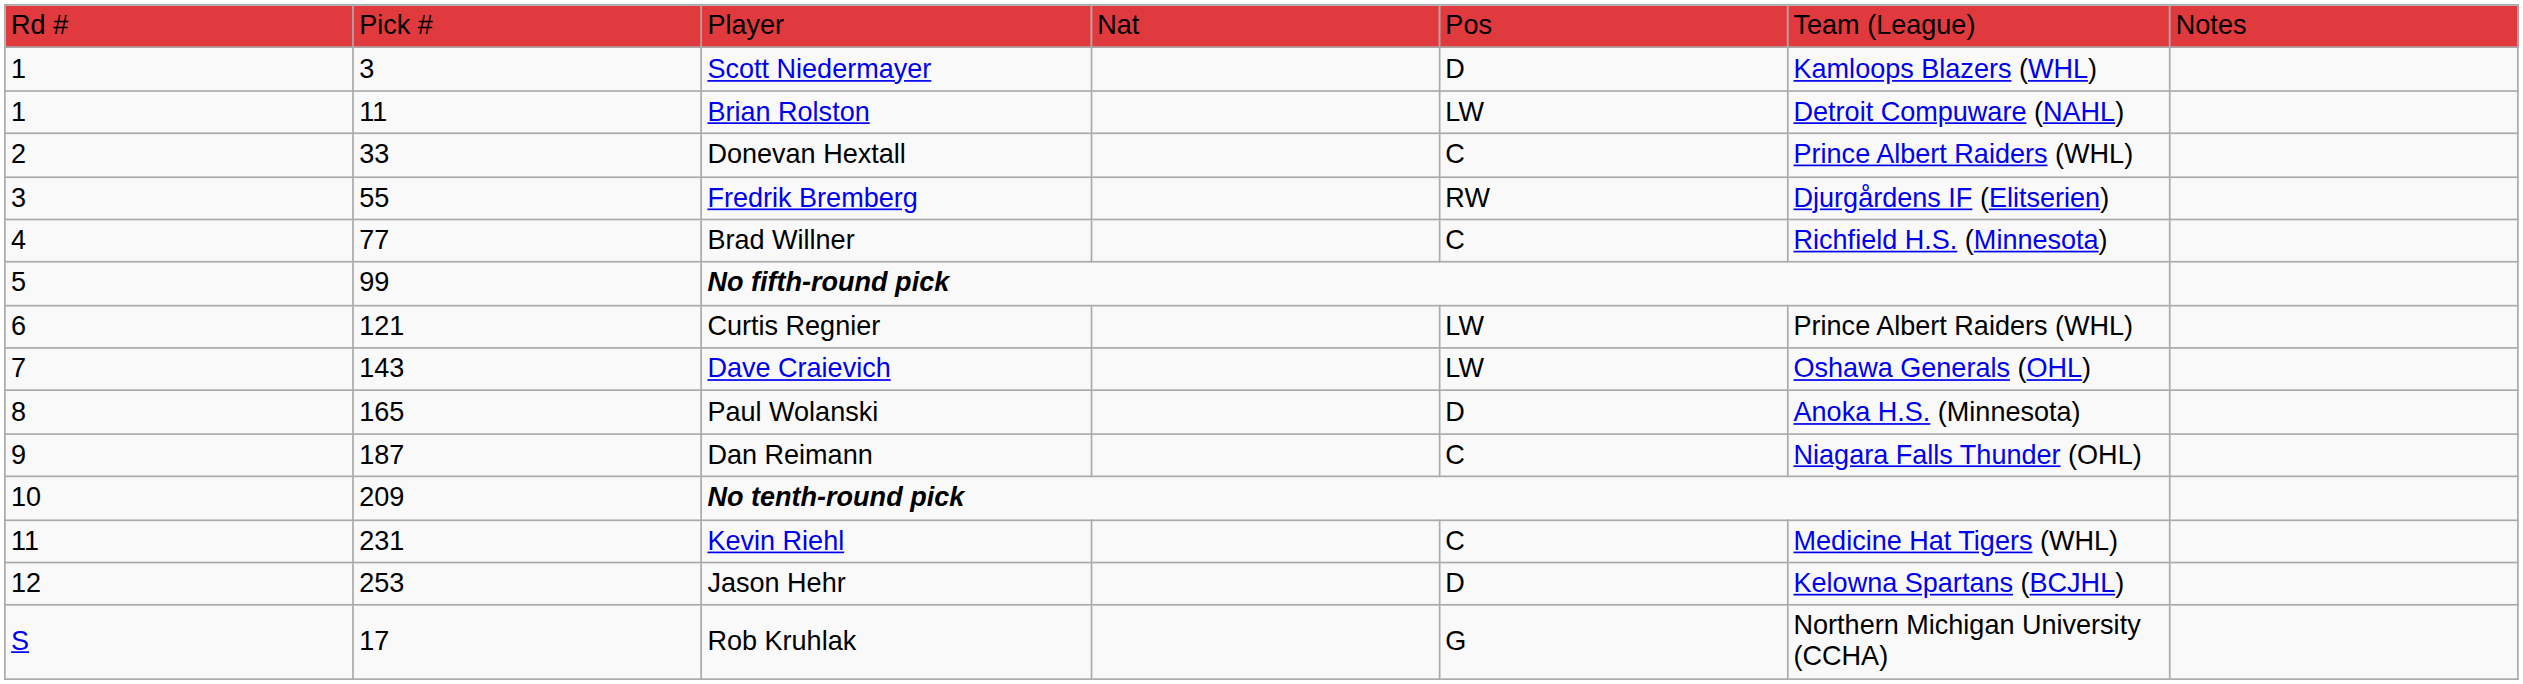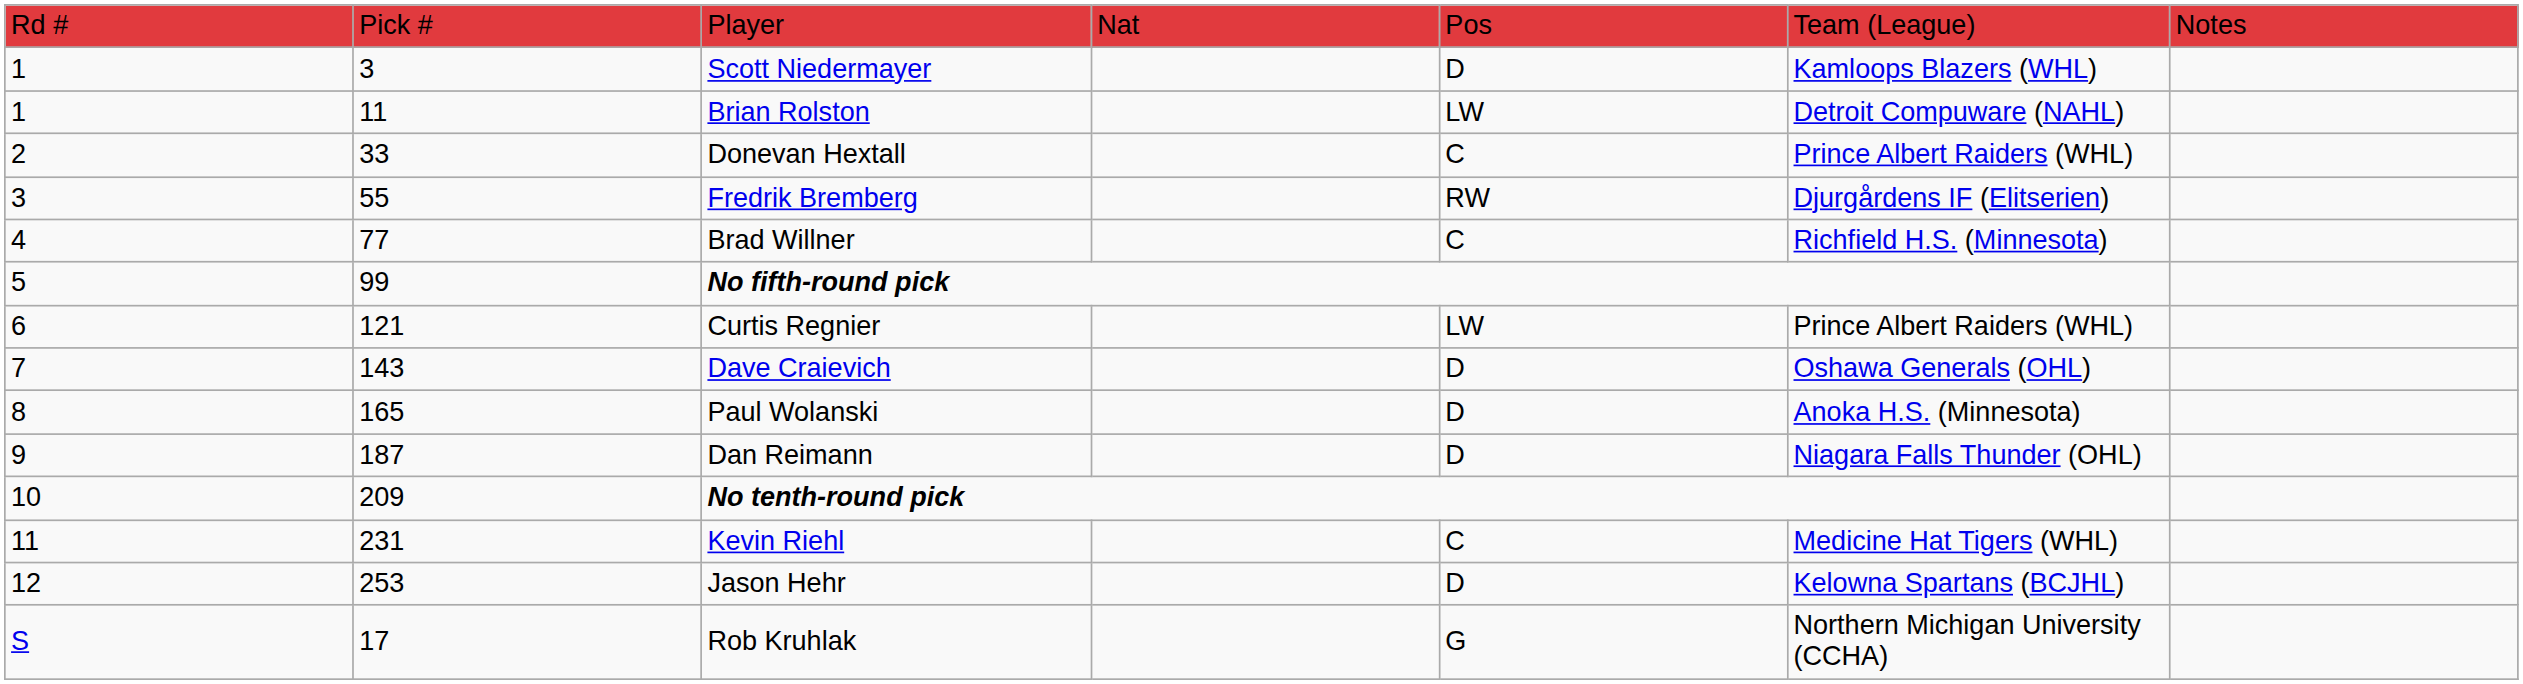Dave Craievich | column 5: LW -> D
Dan Reimann | column 5: C -> D
